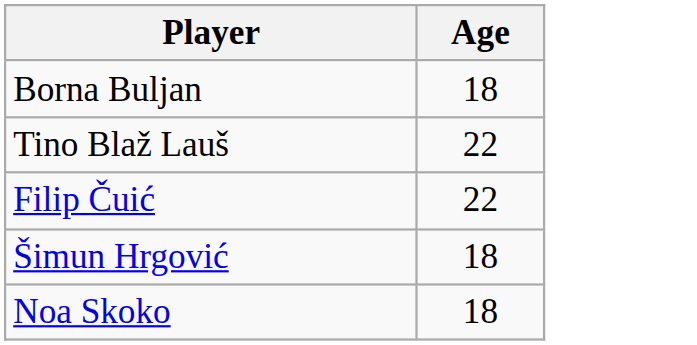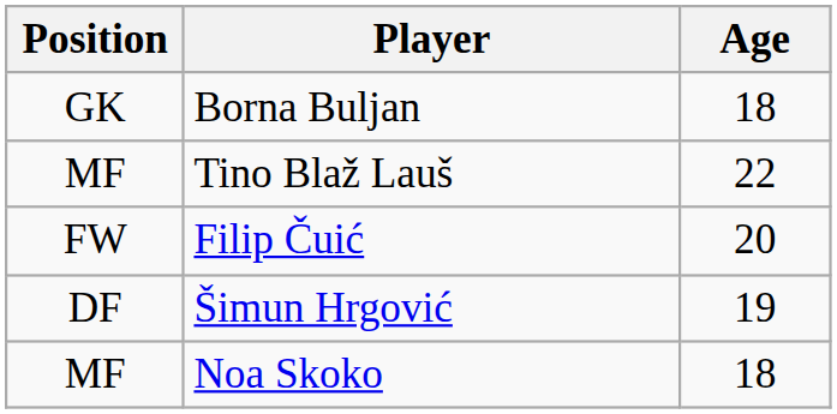+ column: Position | GK | MF | FW | DF | MF
Filip Čuić | Age: 22 -> 20
Šimun Hrgović | Age: 18 -> 19
